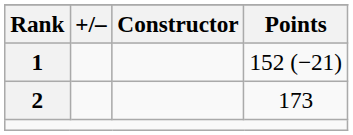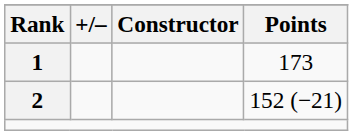1 | Points: 152 (−21) -> 173
2 | Points: 173 -> 152 (−21)
